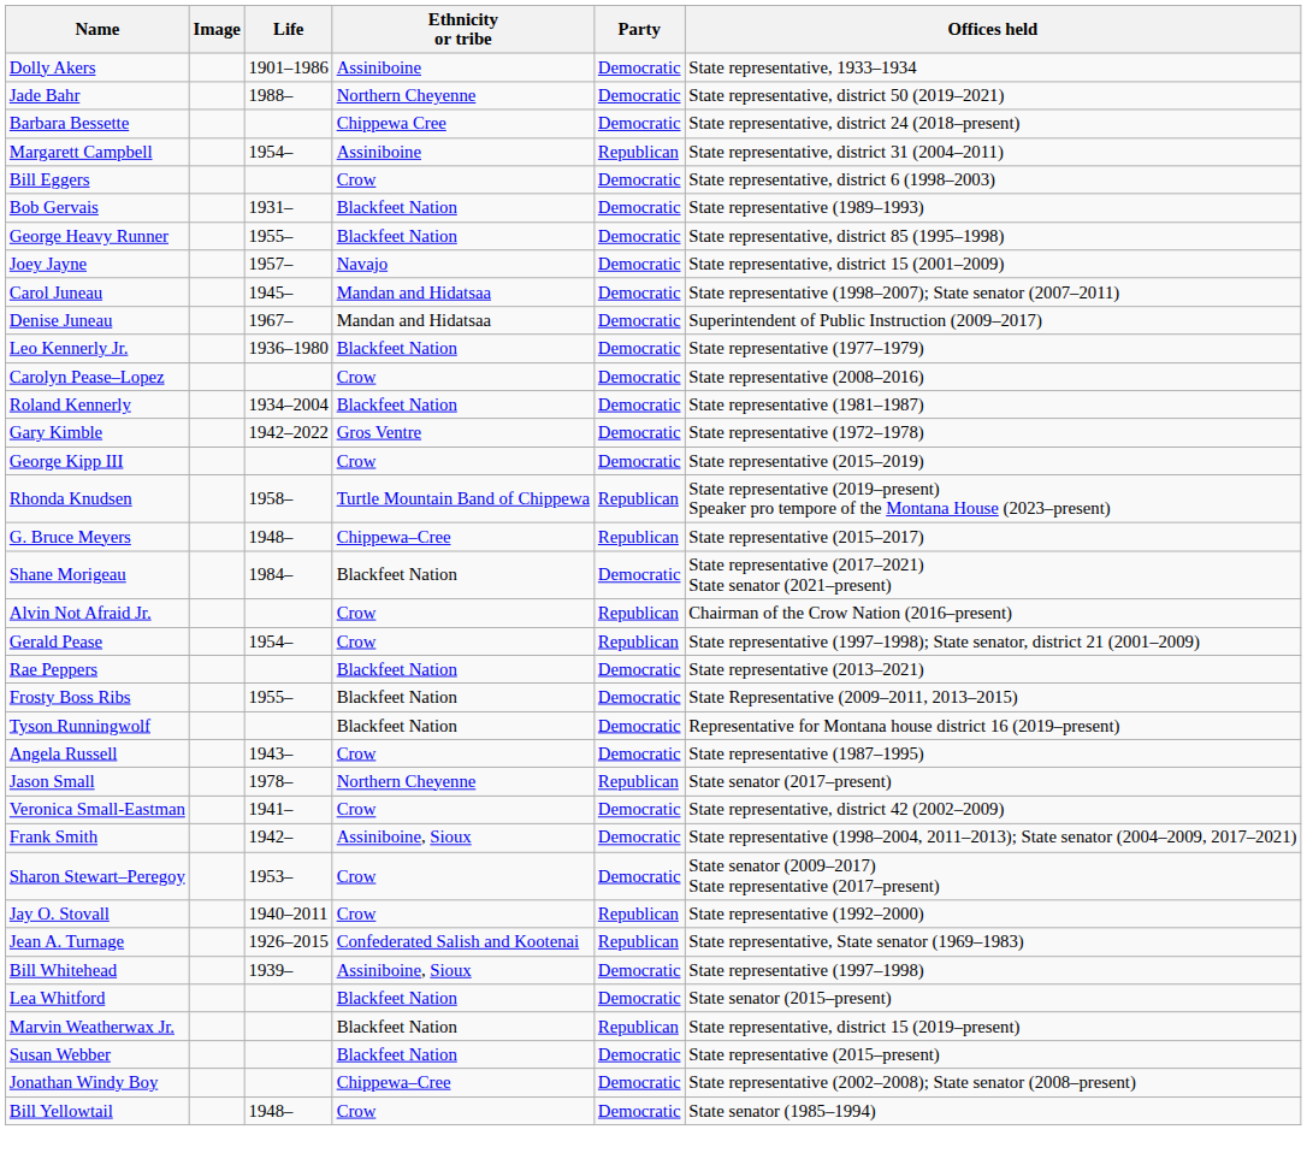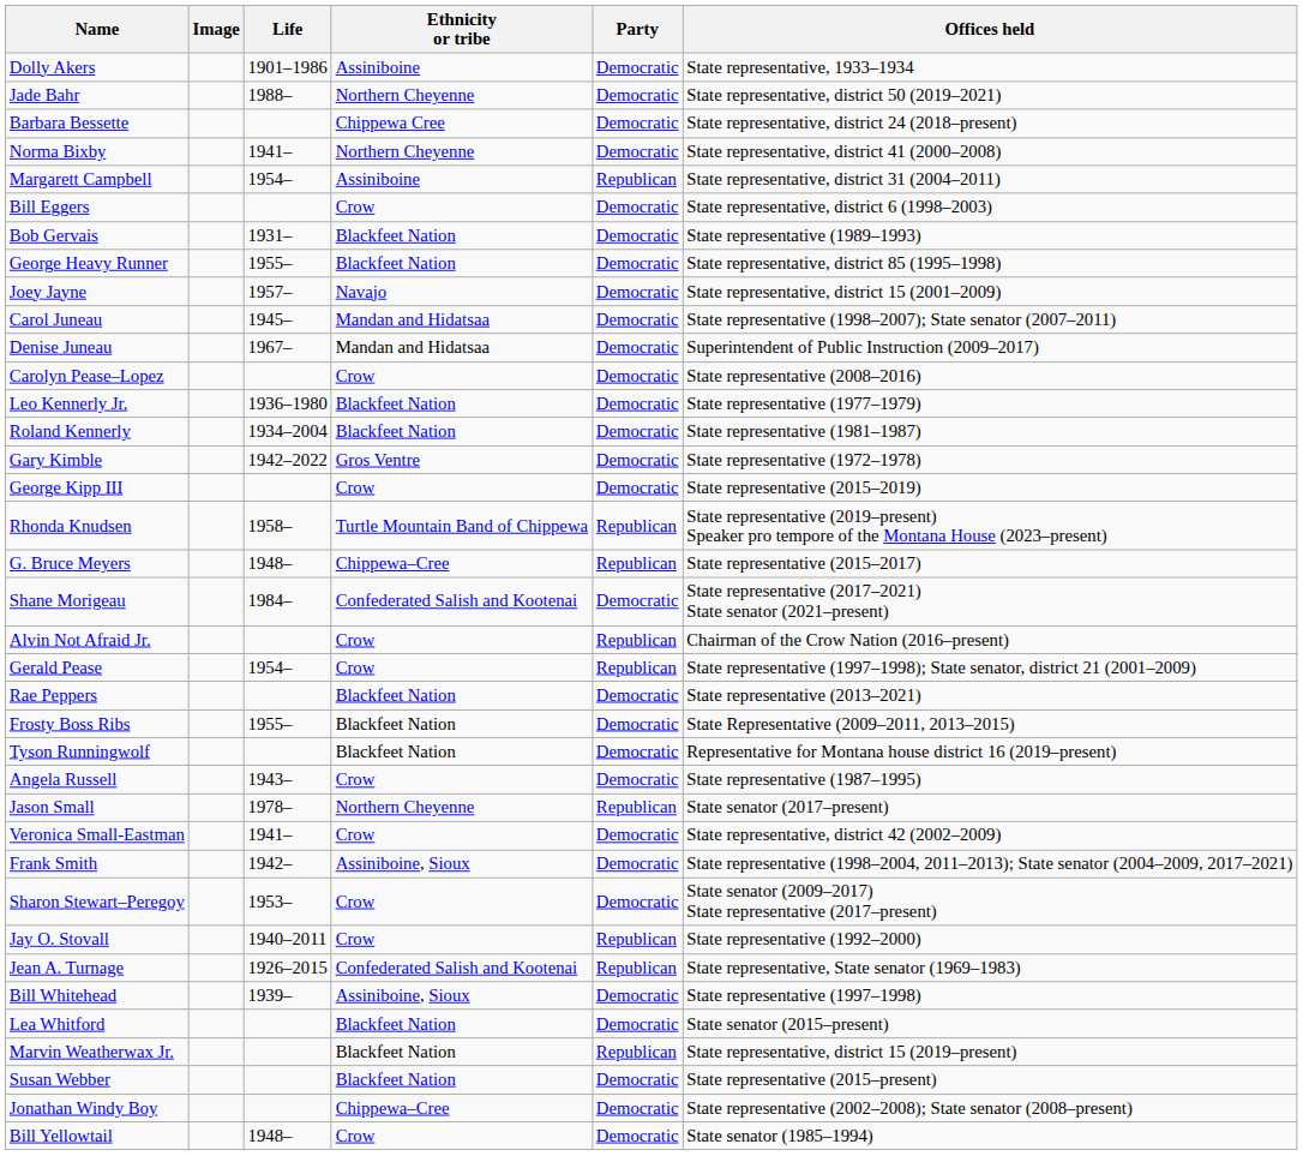+ row: Norma Bixby | 1941– | Northern Cheyenne | Democratic | State representative, district 41 (2000–2008)
rows swapped: Carolyn Pease–Lopez <-> Leo Kennerly Jr.
Shane Morigeau | Ethnicity or tribe: Blackfeet Nation -> Confederated Salish and Kootenai
